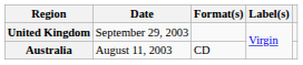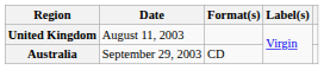United Kingdom | Date: September 29, 2003 -> August 11, 2003
Australia | Date: August 11, 2003 -> September 29, 2003
